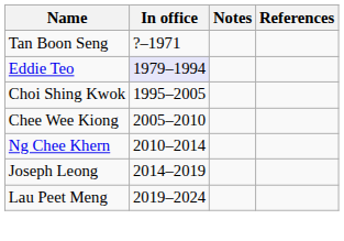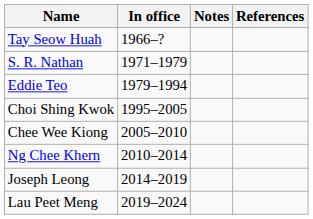+ row: Tay Seow Huah | 1966–?
- row: Tan Boon Seng | ?–1971
+ row: S. R. Nathan | 1971–1979
Eddie Teo | In office: lavender background -> no background
